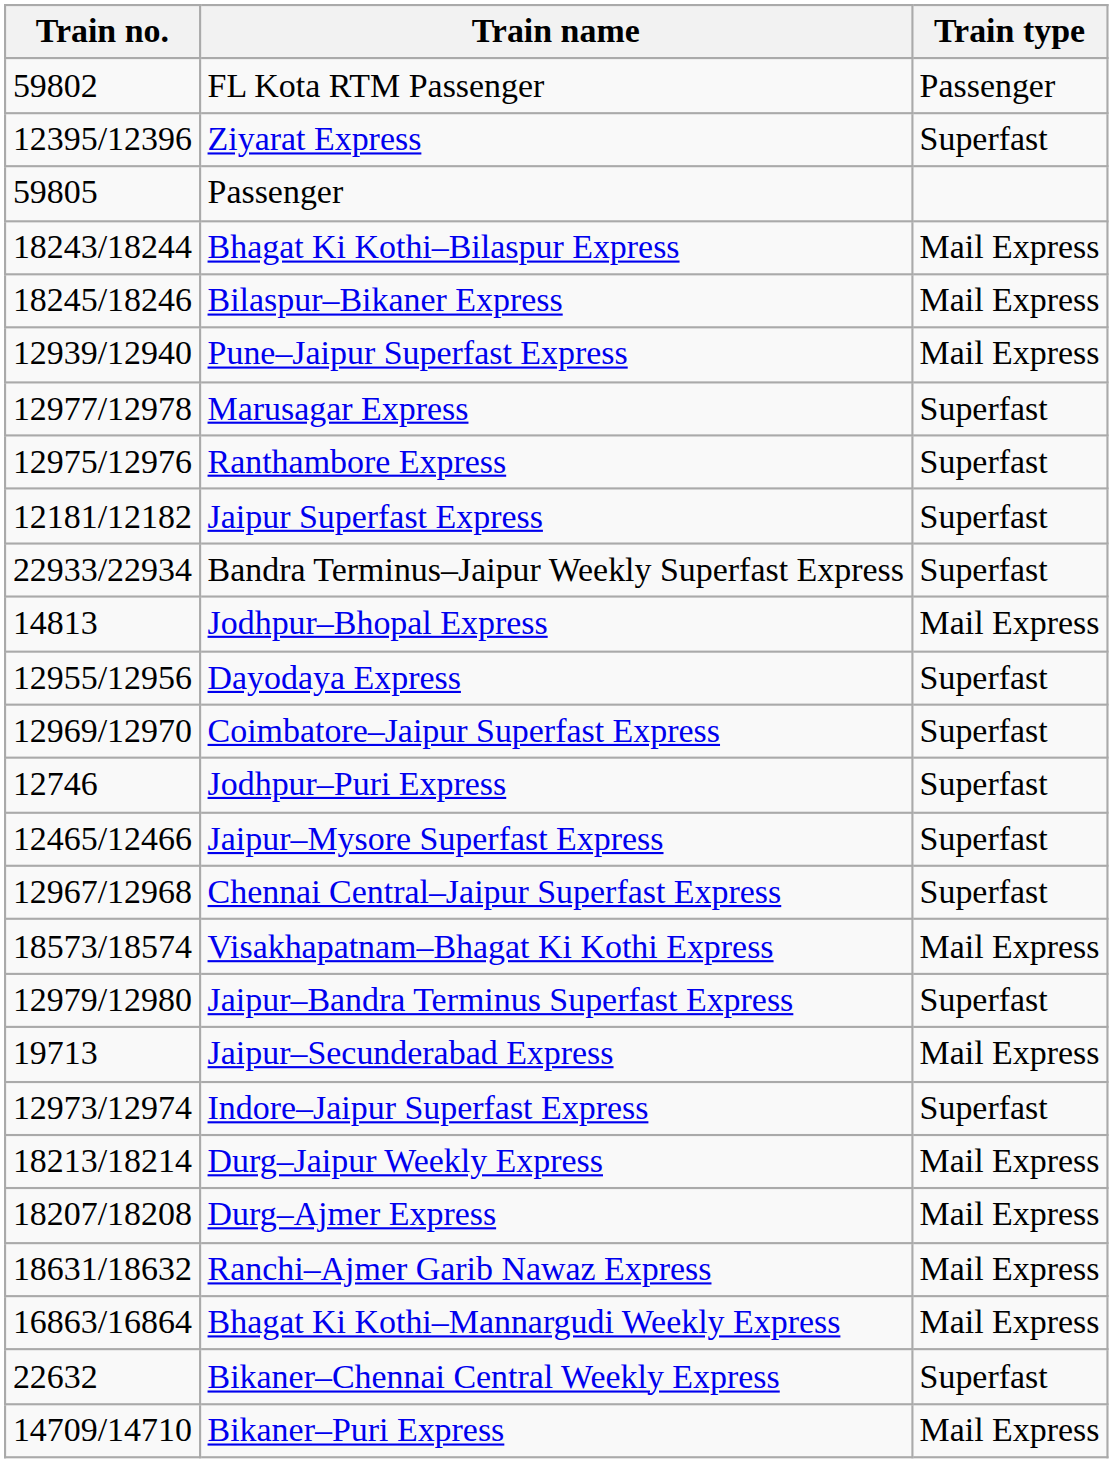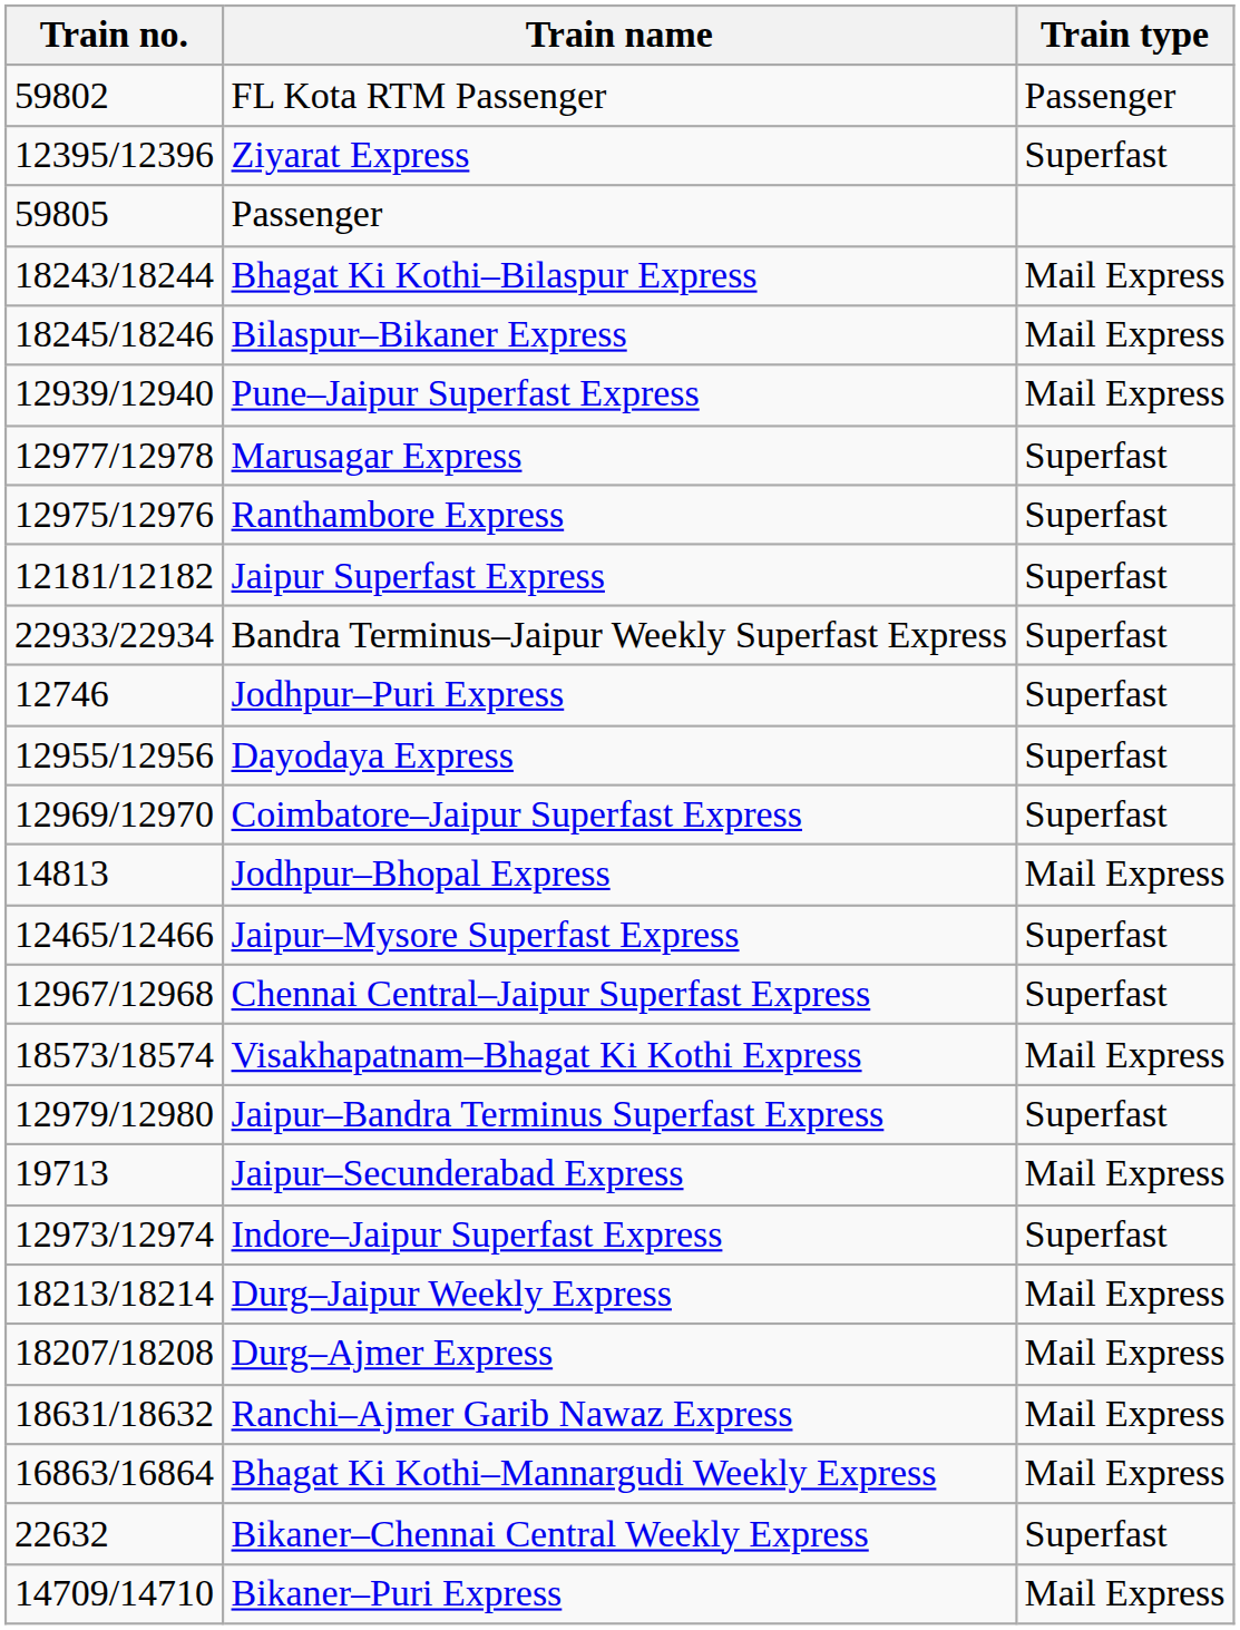rows swapped: Jodhpur–Bhopal Express <-> Jodhpur–Puri Express
